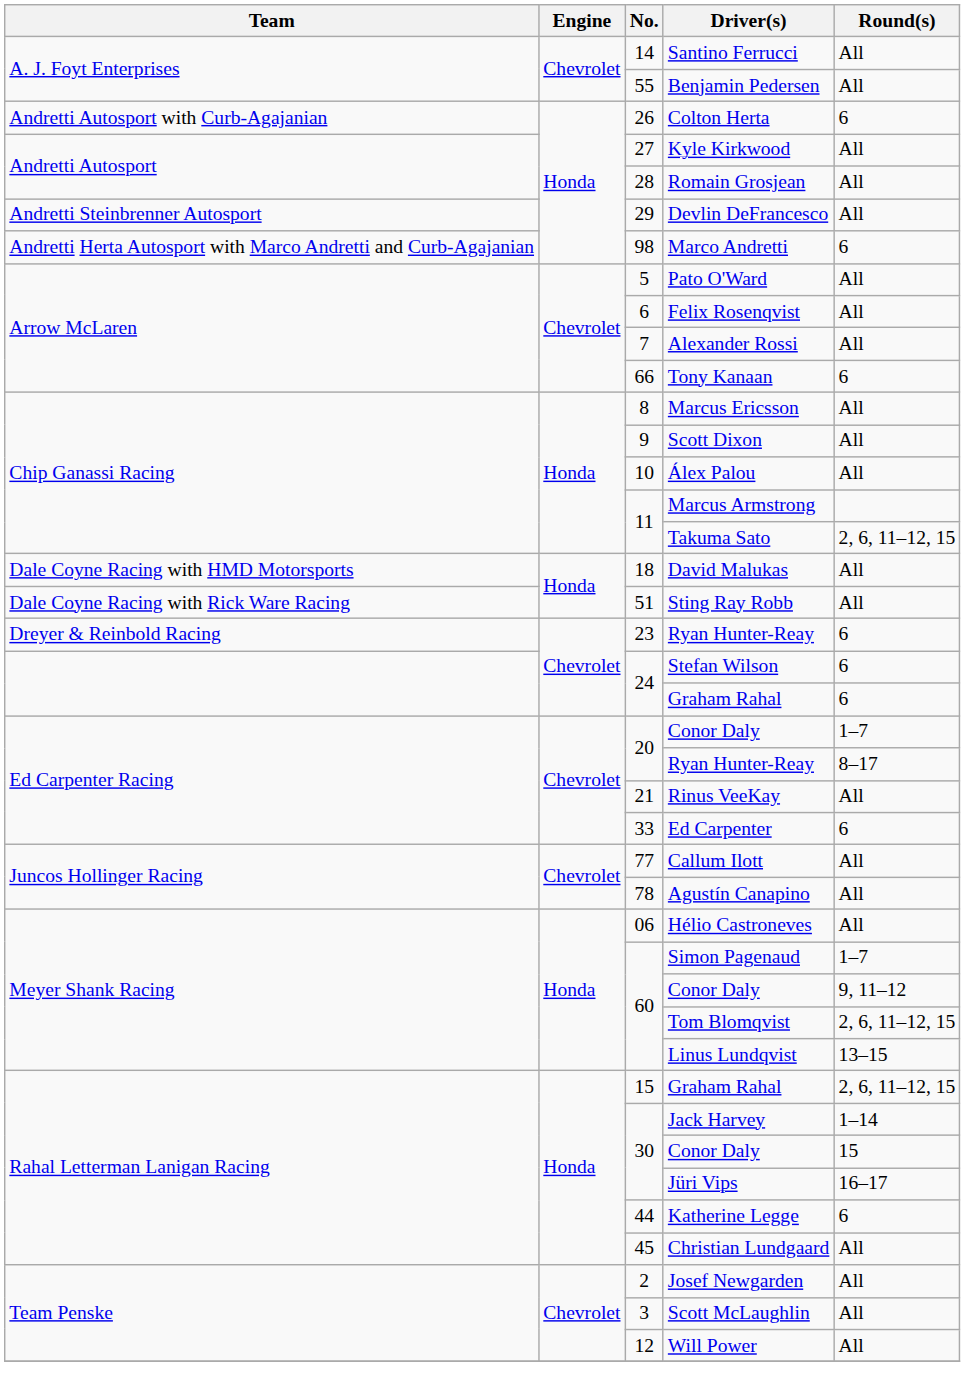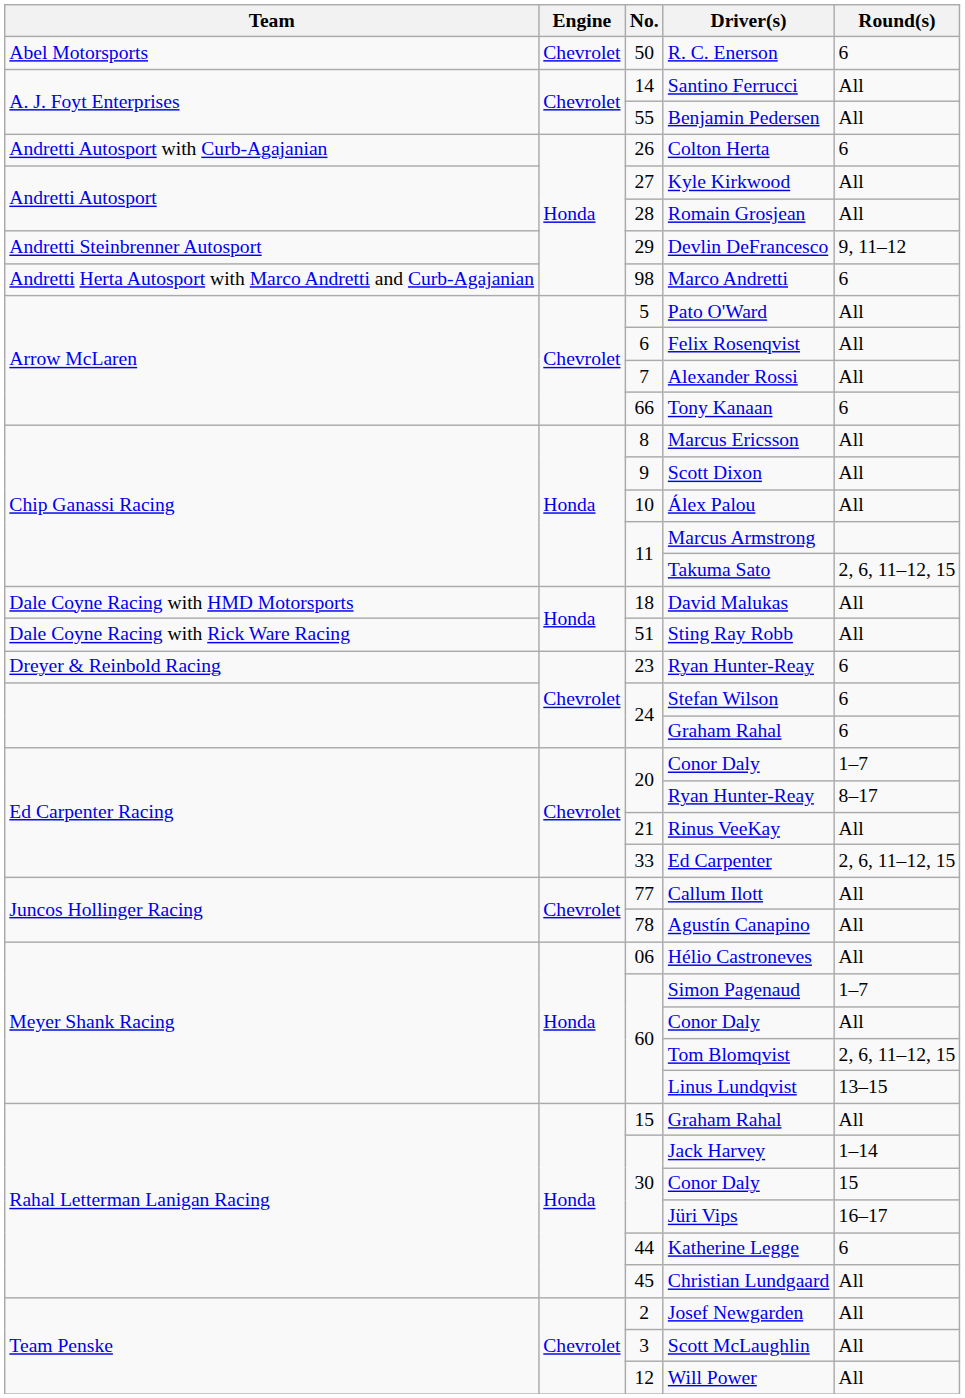+ row: Abel Motorsports | Chevrolet | 50 | R. C. Enerson | 6
Devlin DeFrancesco | Round(s): All -> 9, 11–12
Ed Carpenter | Round(s): 6 -> 2, 6, 11–12, 15
60 / Conor Daly | Round(s): 9, 11–12 -> All
15 / Graham Rahal | Round(s): 2, 6, 11–12, 15 -> All
